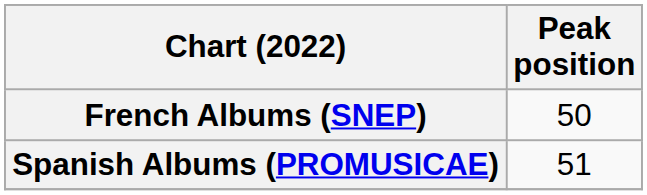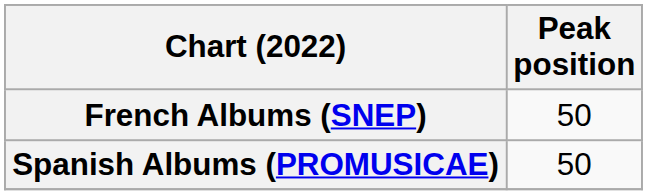Spanish Albums (PROMUSICAE) | Peak position: 51 -> 50
